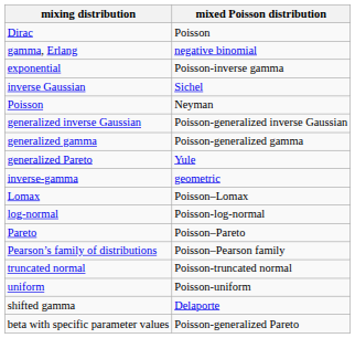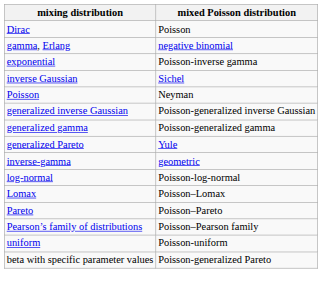rows swapped: log-normal <-> Lomax
- row: truncated normal | Poisson-truncated normal
- row: shifted gamma | Delaporte
